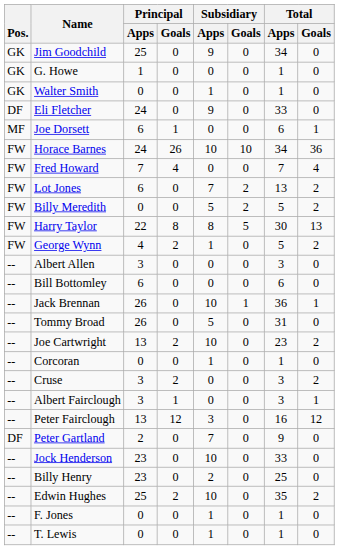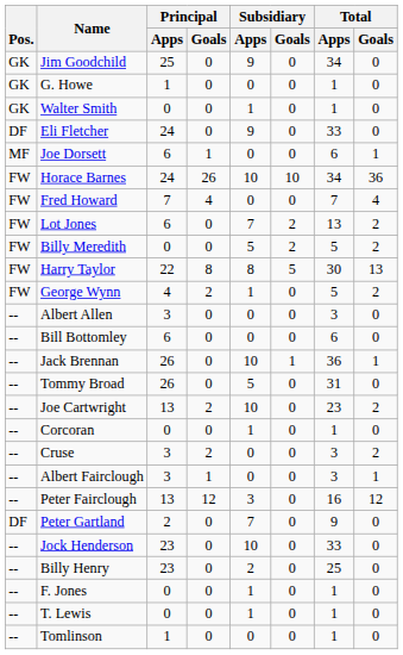- row: -- | Edwin Hughes | 25 | 2 | 10 | 0 | 35 | 2
+ row: -- | Tomlinson | 1 | 0 | 0 | 0 | 1 | 0
